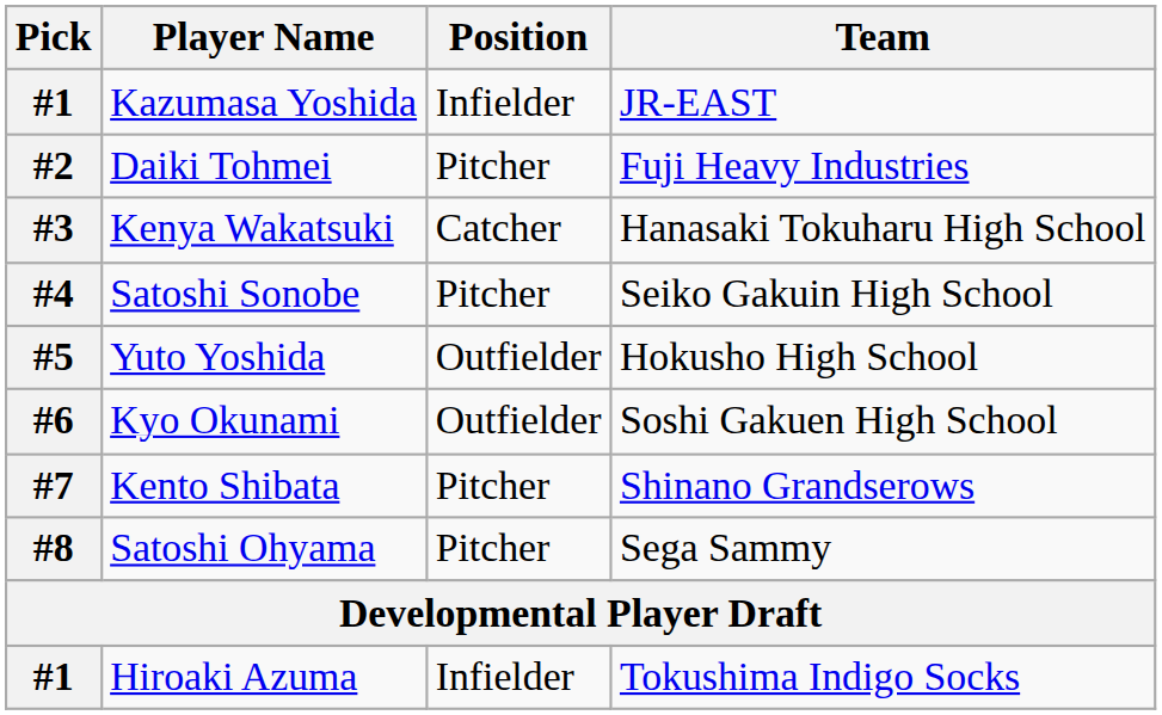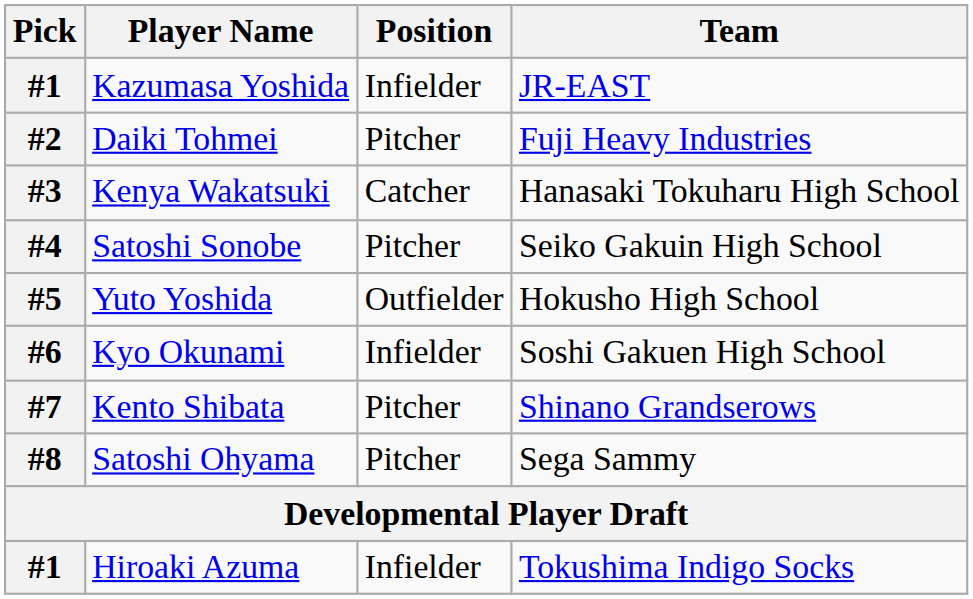Kyo Okunami | Position: Outfielder -> Infielder
